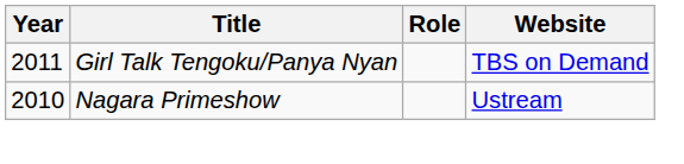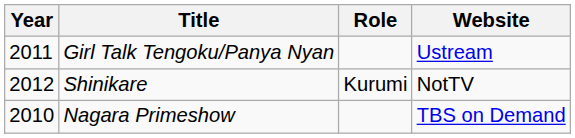Girl Talk Tengoku/Panya Nyan | Website: TBS on Demand -> Ustream
+ row: 2012 | Shinikare | Kurumi | NotTV
Nagara Primeshow | Website: Ustream -> TBS on Demand
